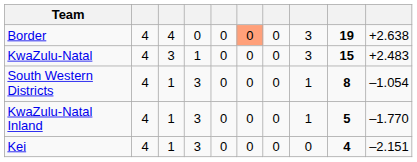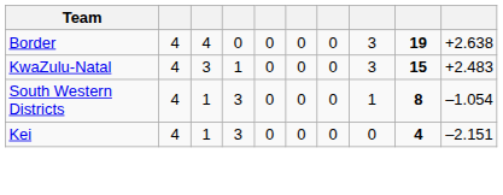Border | column 6: lightsalmon background -> no background
- row: KwaZulu-Natal Inland | 4 | 1 | 3 | 0 | 0 | 0 | 1 | 5 | –1.770
